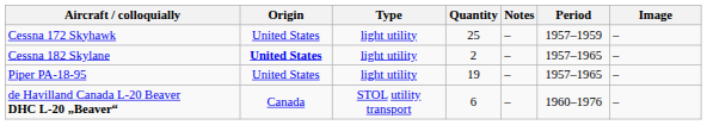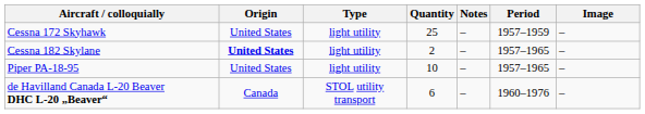Piper PA-18-95 | Quantity: 19 -> 10
